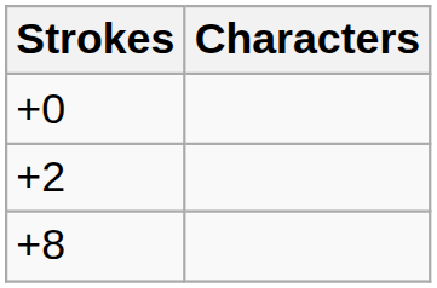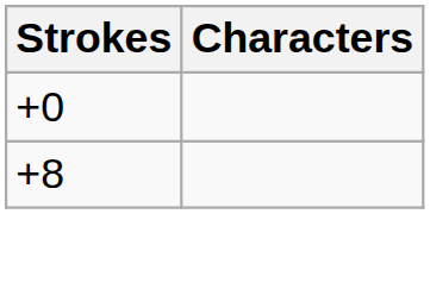- row: +2
